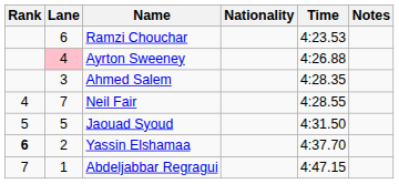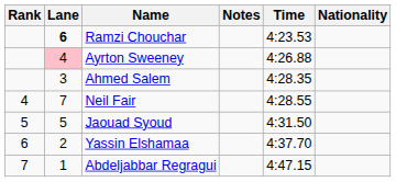columns swapped: Nationality <-> Notes
Ramzi Chouchar | Lane: normal -> bold
Yassin Elshamaa | Rank: bold -> normal
